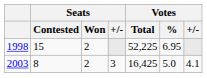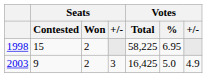1998 | Votes / Total: 52,225 -> 58,225
2003 | Seats / Contested: 8 -> 9
2003 | Votes / +/-: 4.1 -> 4.9
